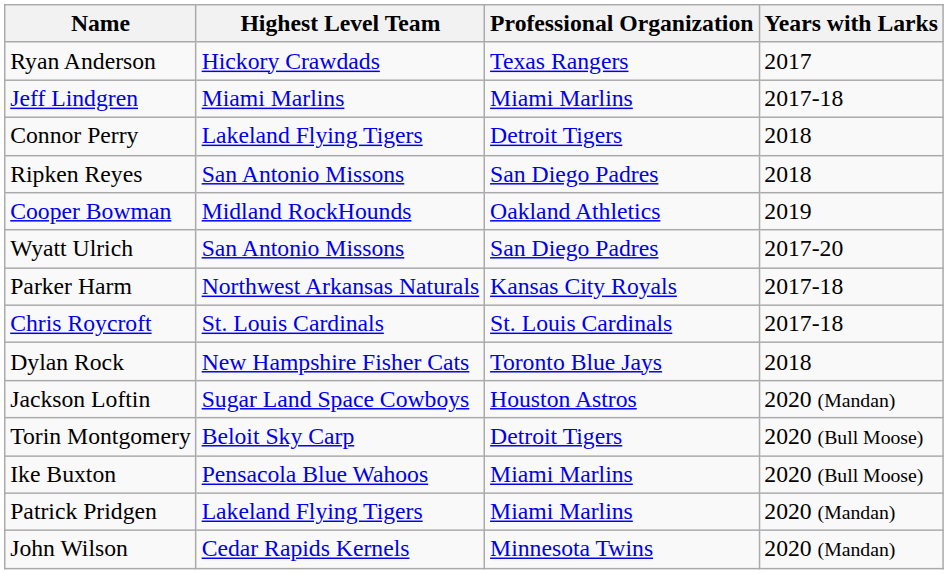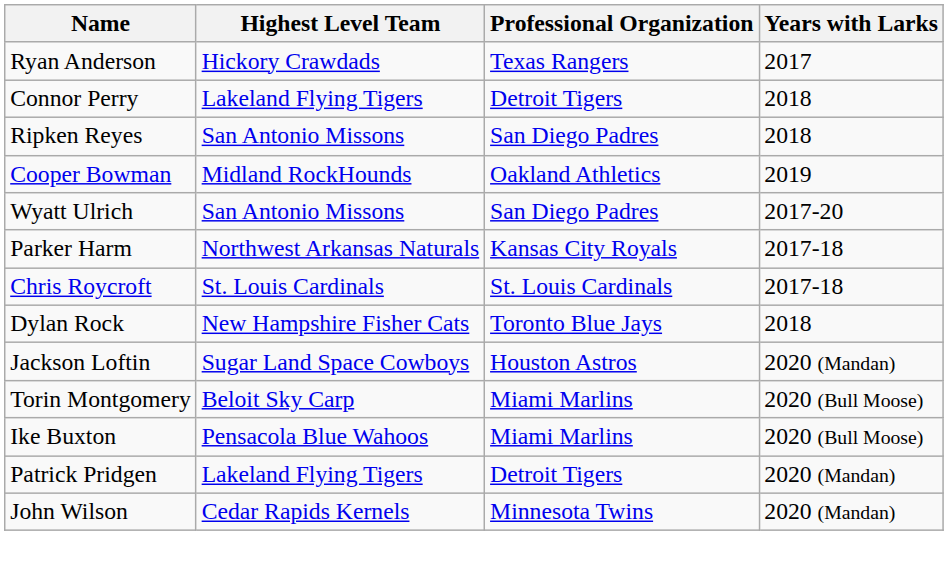- row: Jeff Lindgren | Miami Marlins | Miami Marlins | 2017-18
Torin Montgomery | Professional Organization: Detroit Tigers -> Miami Marlins
Patrick Pridgen | Professional Organization: Miami Marlins -> Detroit Tigers
